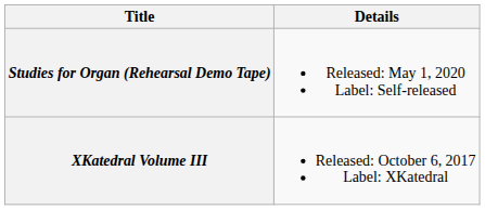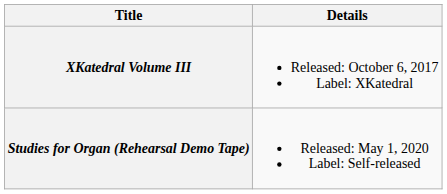rows swapped: XKatedral Volume III <-> Studies for Organ (Rehearsal Demo Tape)
